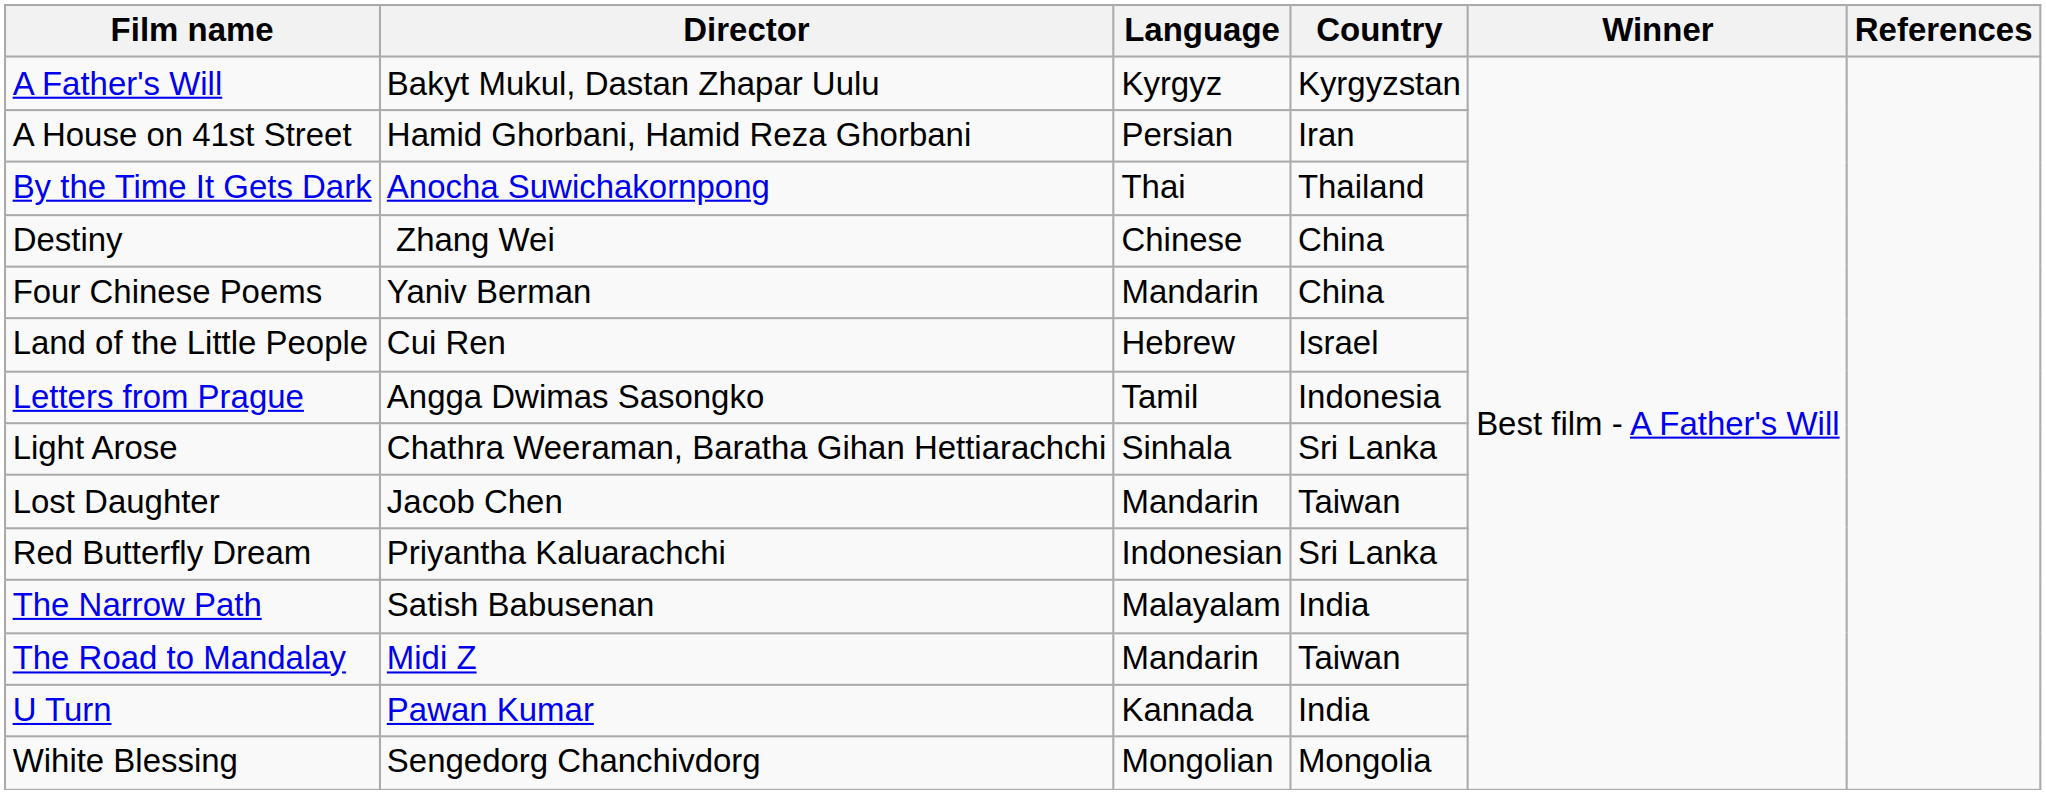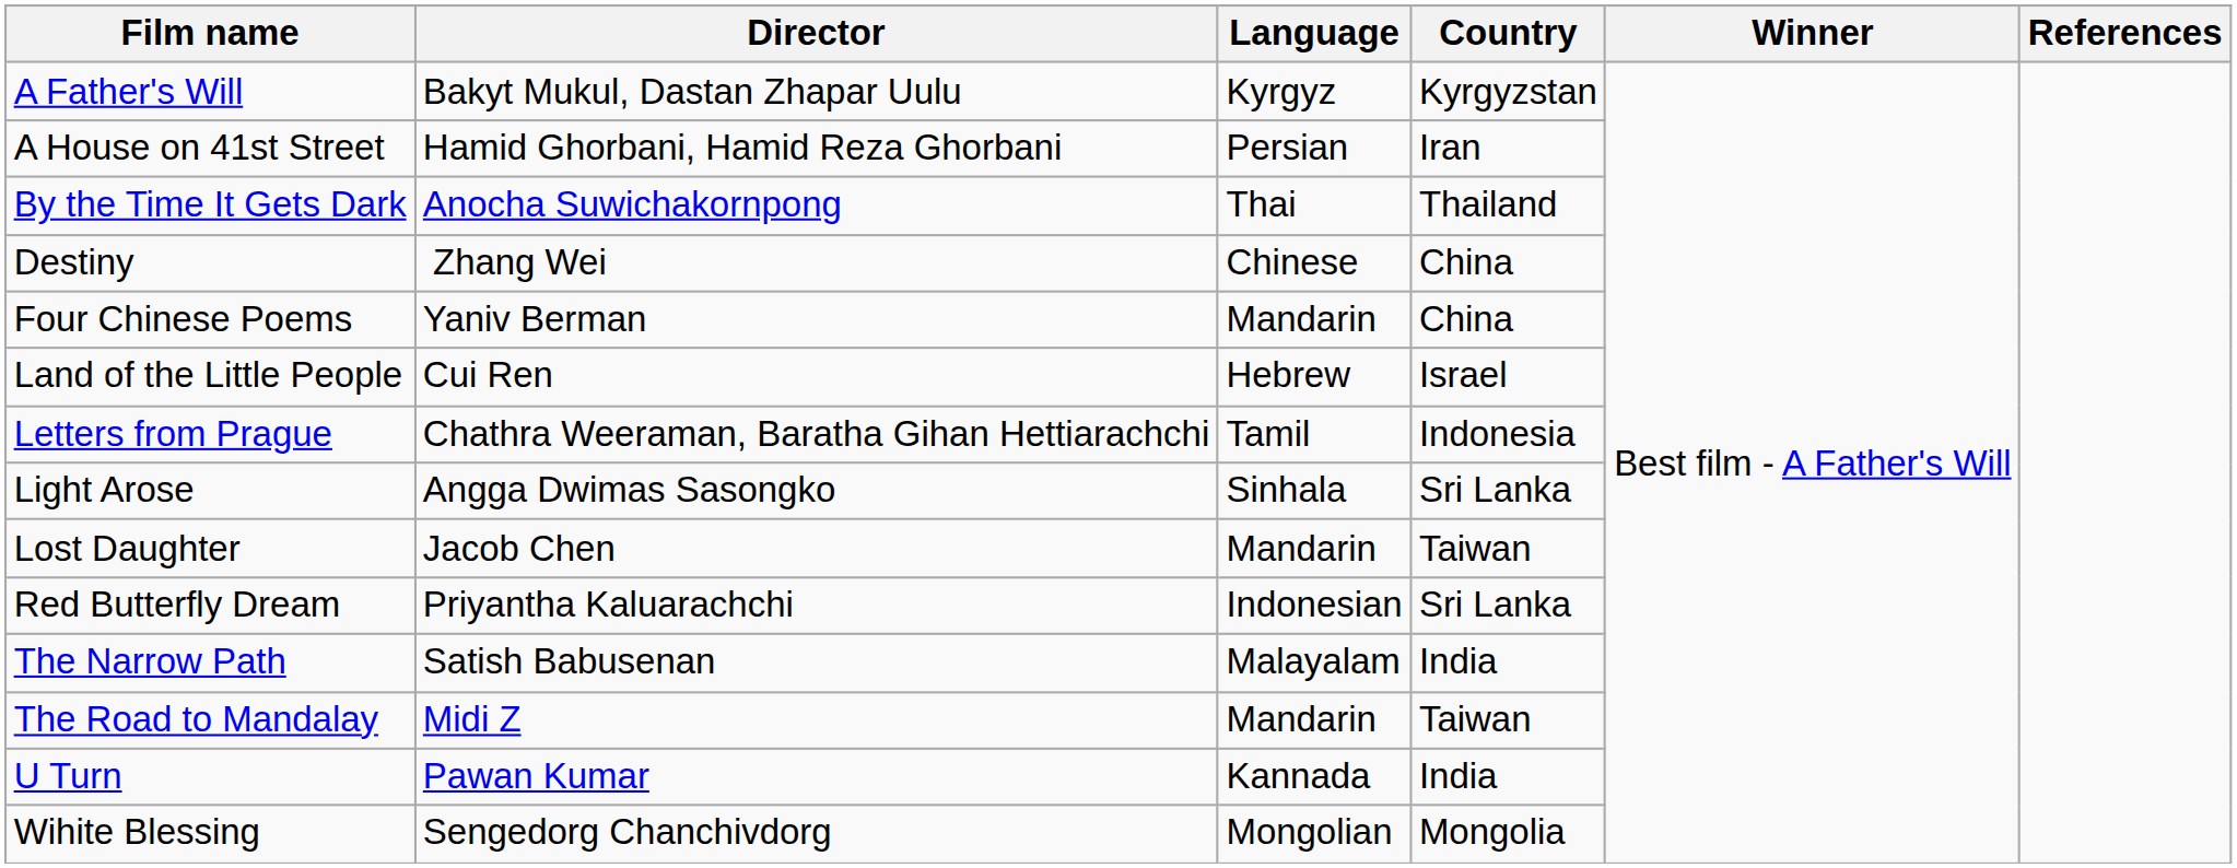Letters from Prague | Director: Angga Dwimas Sasongko -> Chathra Weeraman, Baratha Gihan Hettiarachchi
Light Arose | Director: Chathra Weeraman, Baratha Gihan Hettiarachchi -> Angga Dwimas Sasongko
